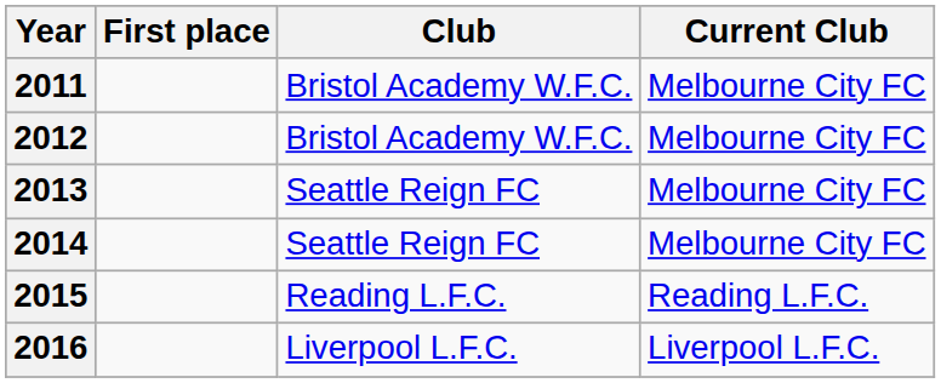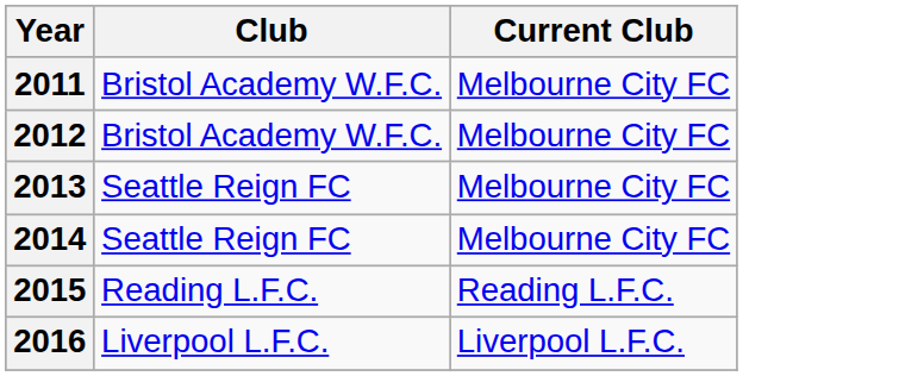- column: First place
